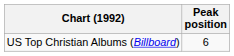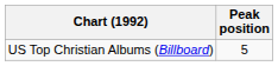US Top Christian Albums (Billboard) | Peak position: 6 -> 5
